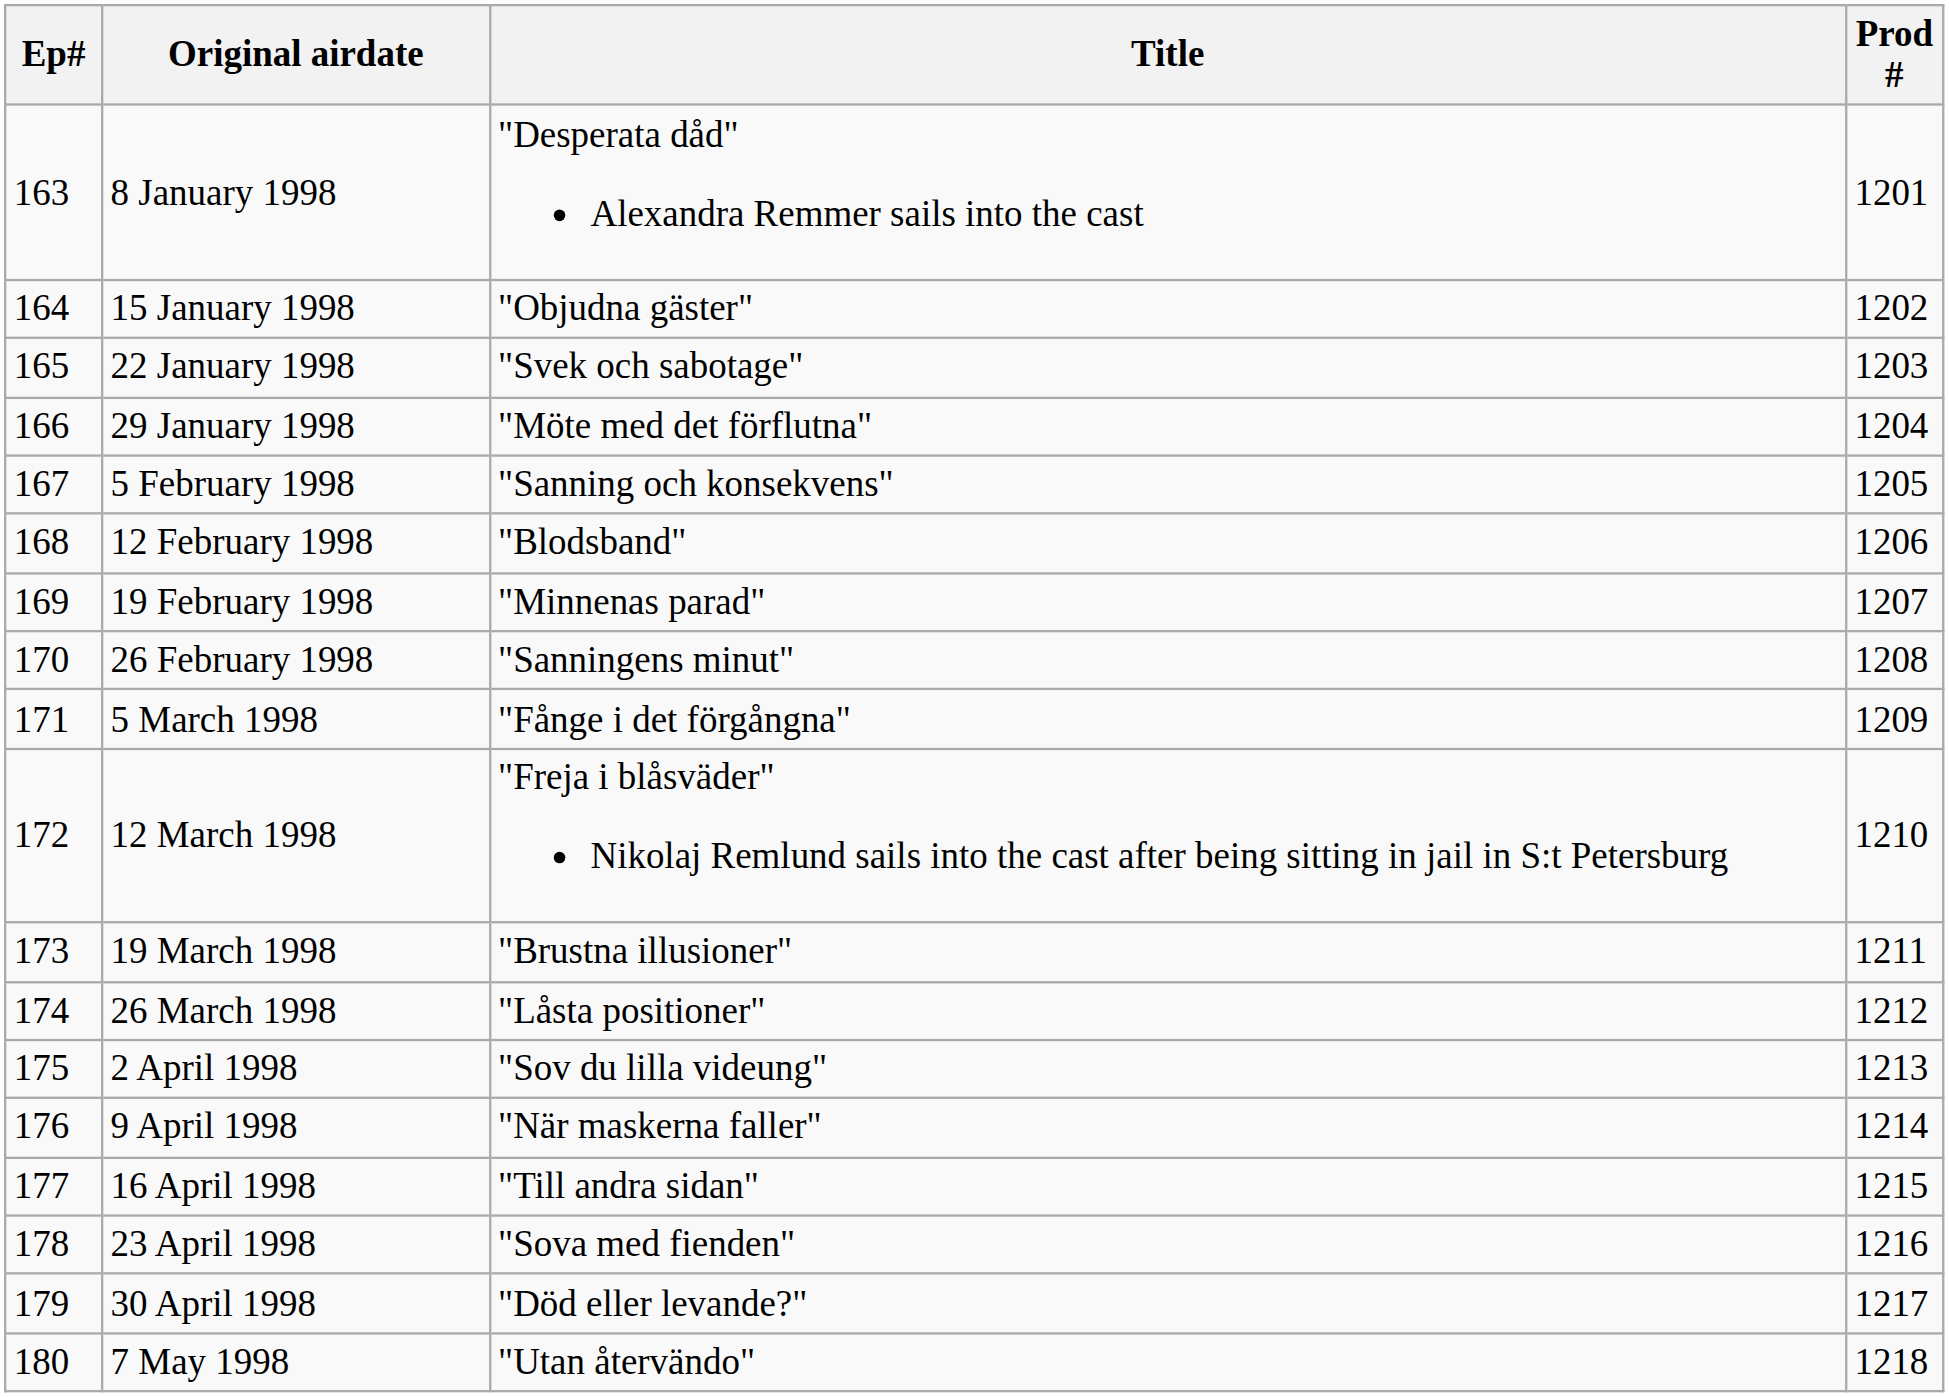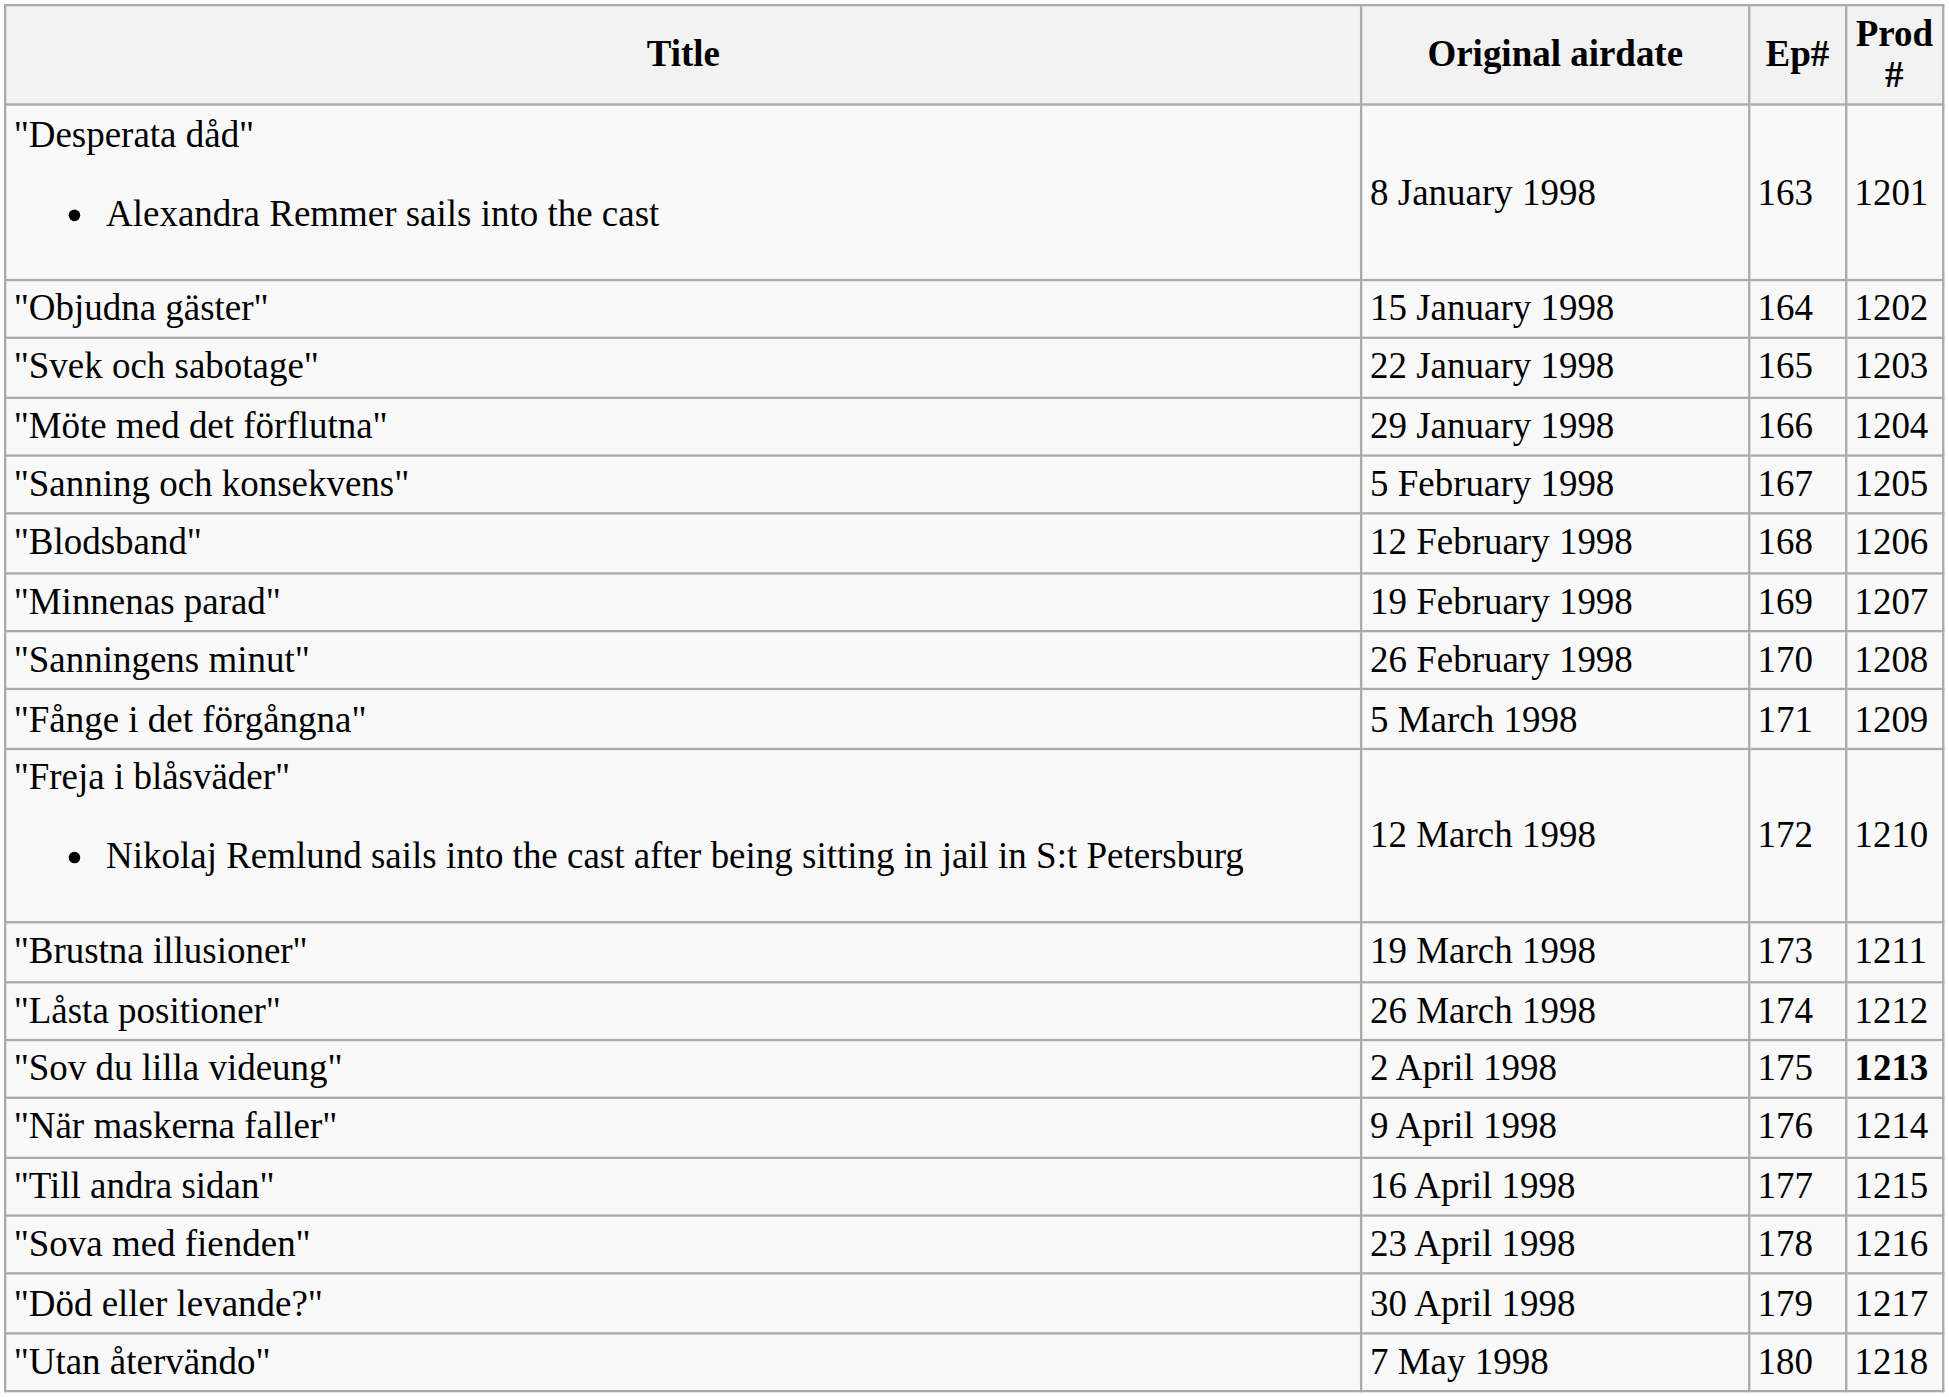columns swapped: Ep# <-> Title
2 April 1998 | Prod #: normal -> bold
